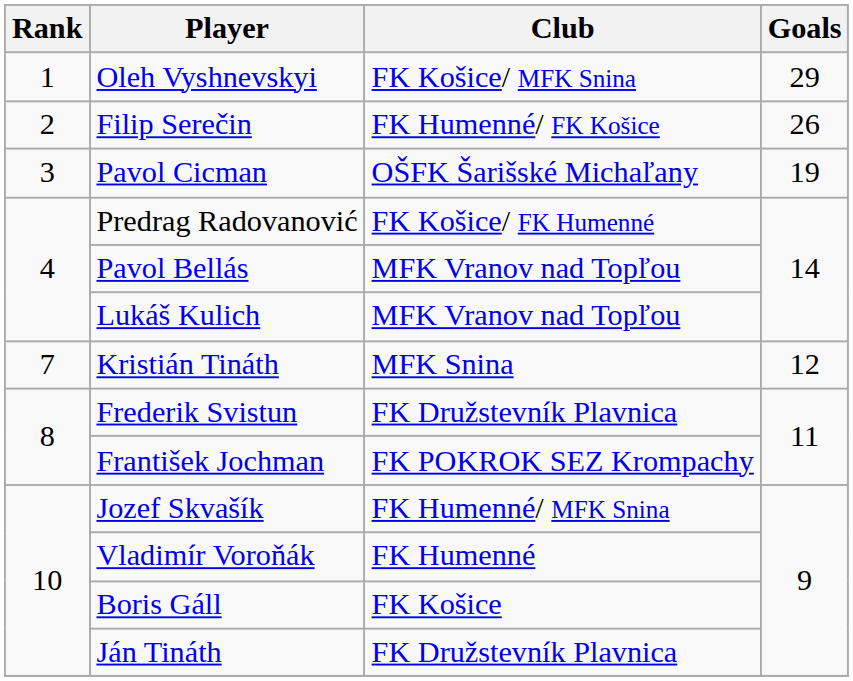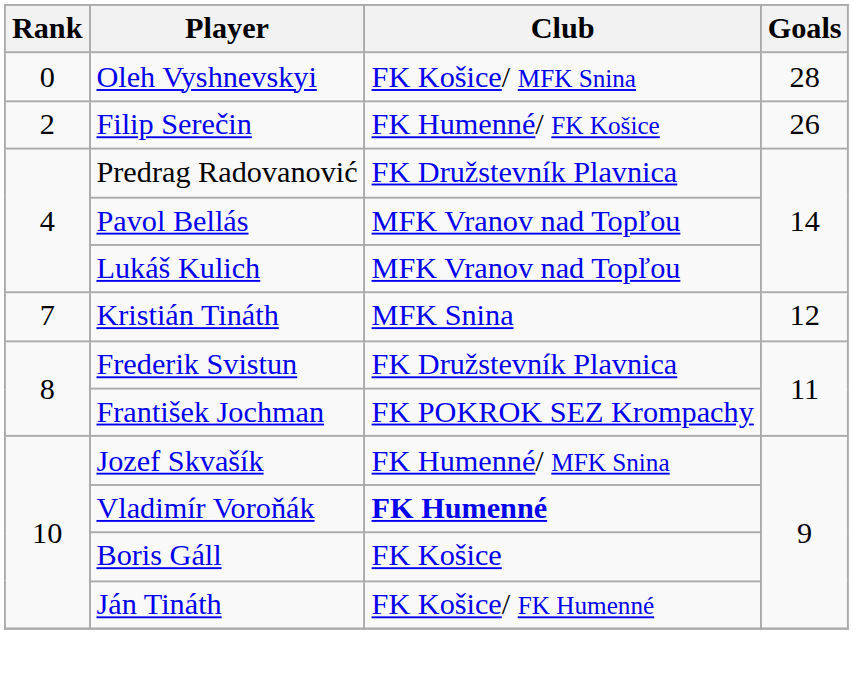Oleh Vyshnevskyi | Rank: 1 -> 0
Oleh Vyshnevskyi | Goals: 29 -> 28
- row: 3 | Pavol Cicman | OŠFK Šarišské Michaľany | 19
Predrag Radovanović | Club: FK Košice/ FK Humenné -> FK Družstevník Plavnica
Vladimír Voroňák | Club: normal -> bold
Ján Tináth | Club: FK Družstevník Plavnica -> FK Košice/ FK Humenné
